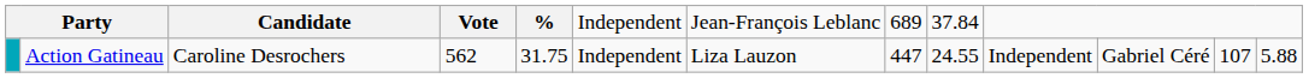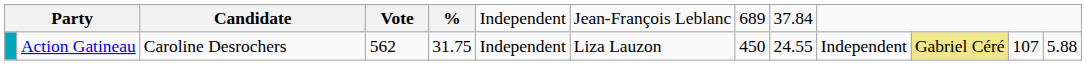Action Gatineau | column 8: 447 -> 450
Action Gatineau | column 11: no background -> khaki background
